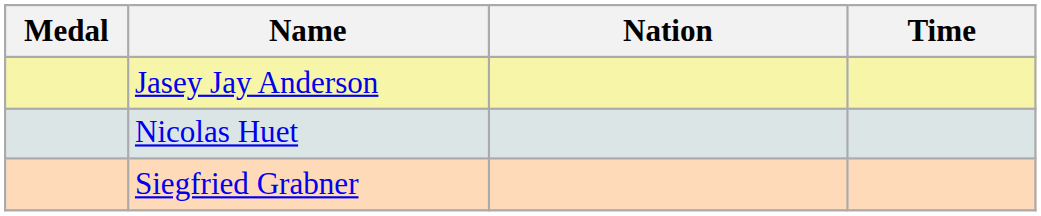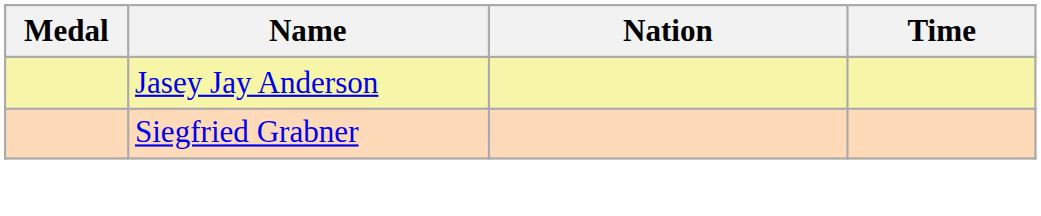- row: Nicolas Huet
